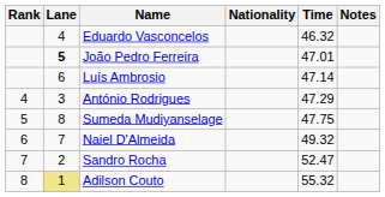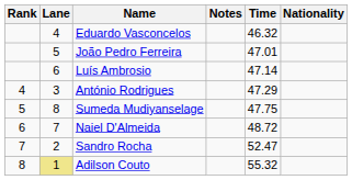columns swapped: Nationality <-> Notes
João Pedro Ferreira | Lane: bold -> normal
Naiel D'Almeida | Time: 49.32 -> 48.72
